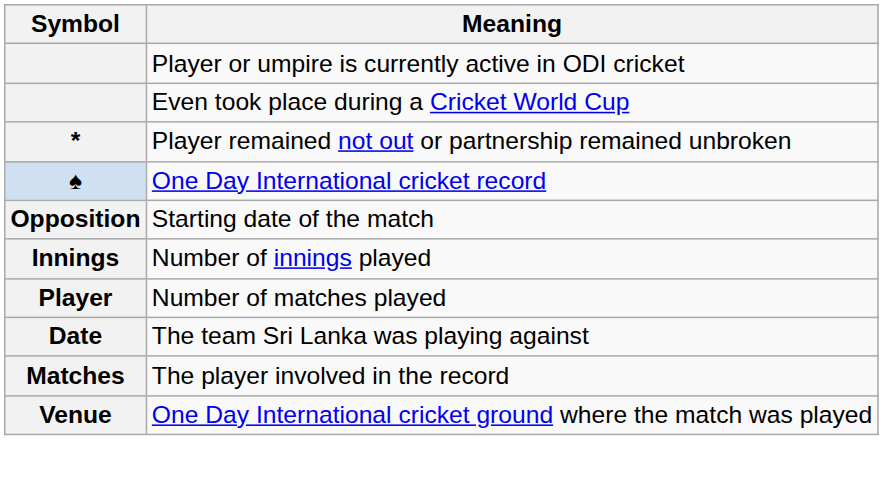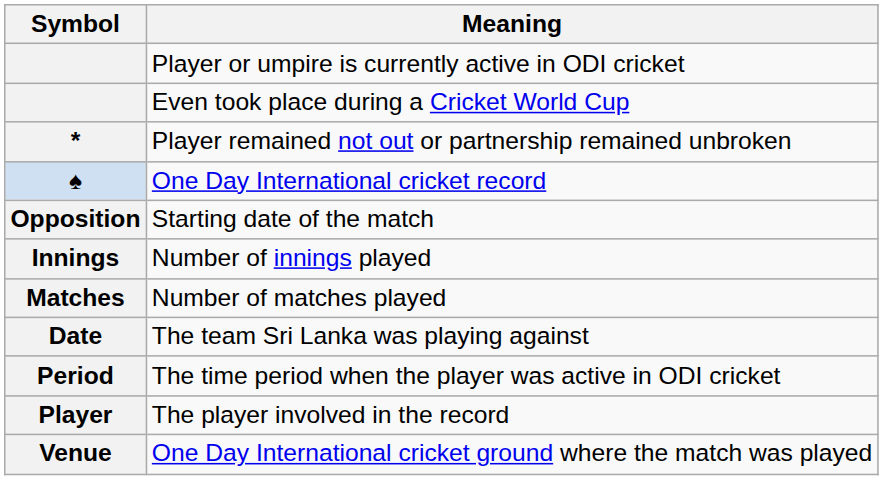Number of matches played | Symbol: Player -> Matches
+ row: Period | The time period when the player was active in ODI cricket
The player involved in the record | Symbol: Matches -> Player
